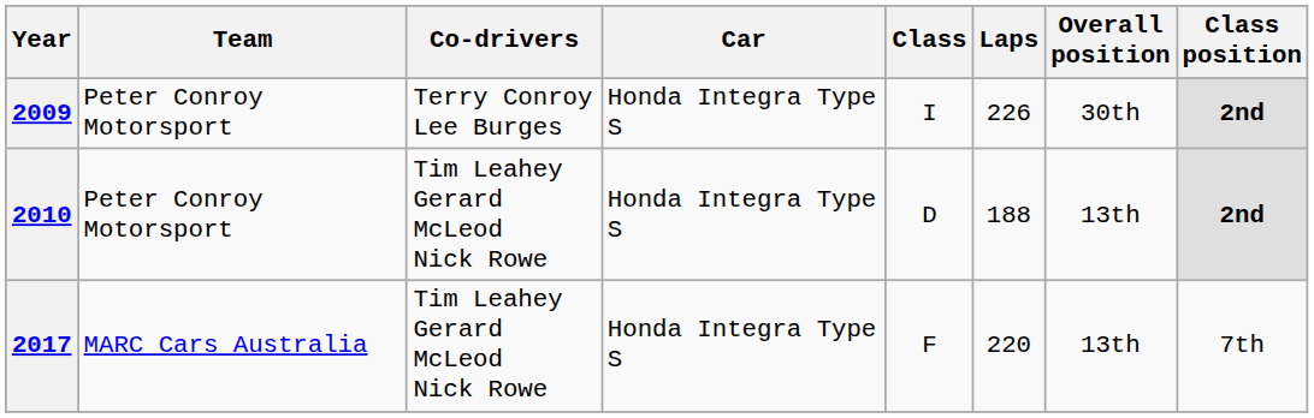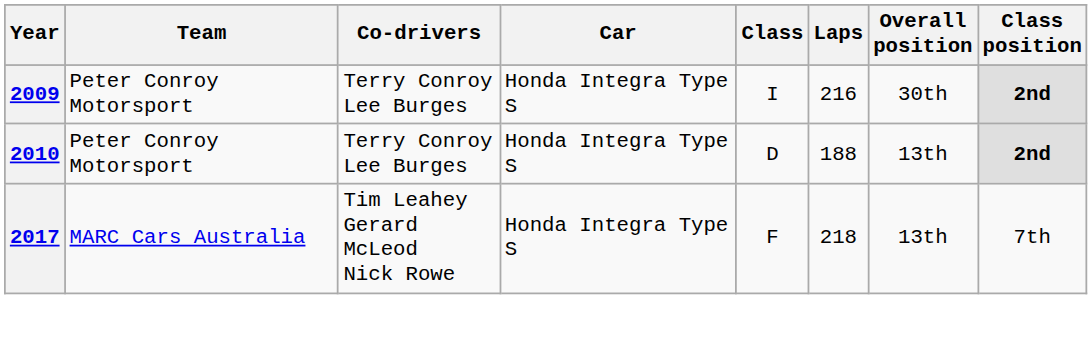2009 | Laps: 226 -> 216
2010 | Co-drivers: Tim Leahey Gerard McLeod Nick Rowe -> Terry Conroy Lee Burges
2017 | Laps: 220 -> 218
